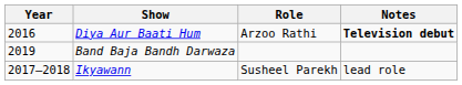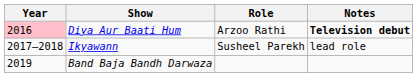Diya Aur Baati Hum | Year: no background -> pink background
rows swapped: Ikyawann <-> Band Baja Bandh Darwaza
